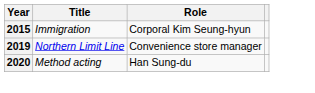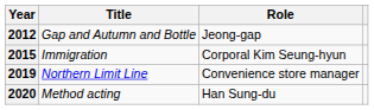+ row: 2012 | Gap and Autumn and Bottle | Jeong-gap
